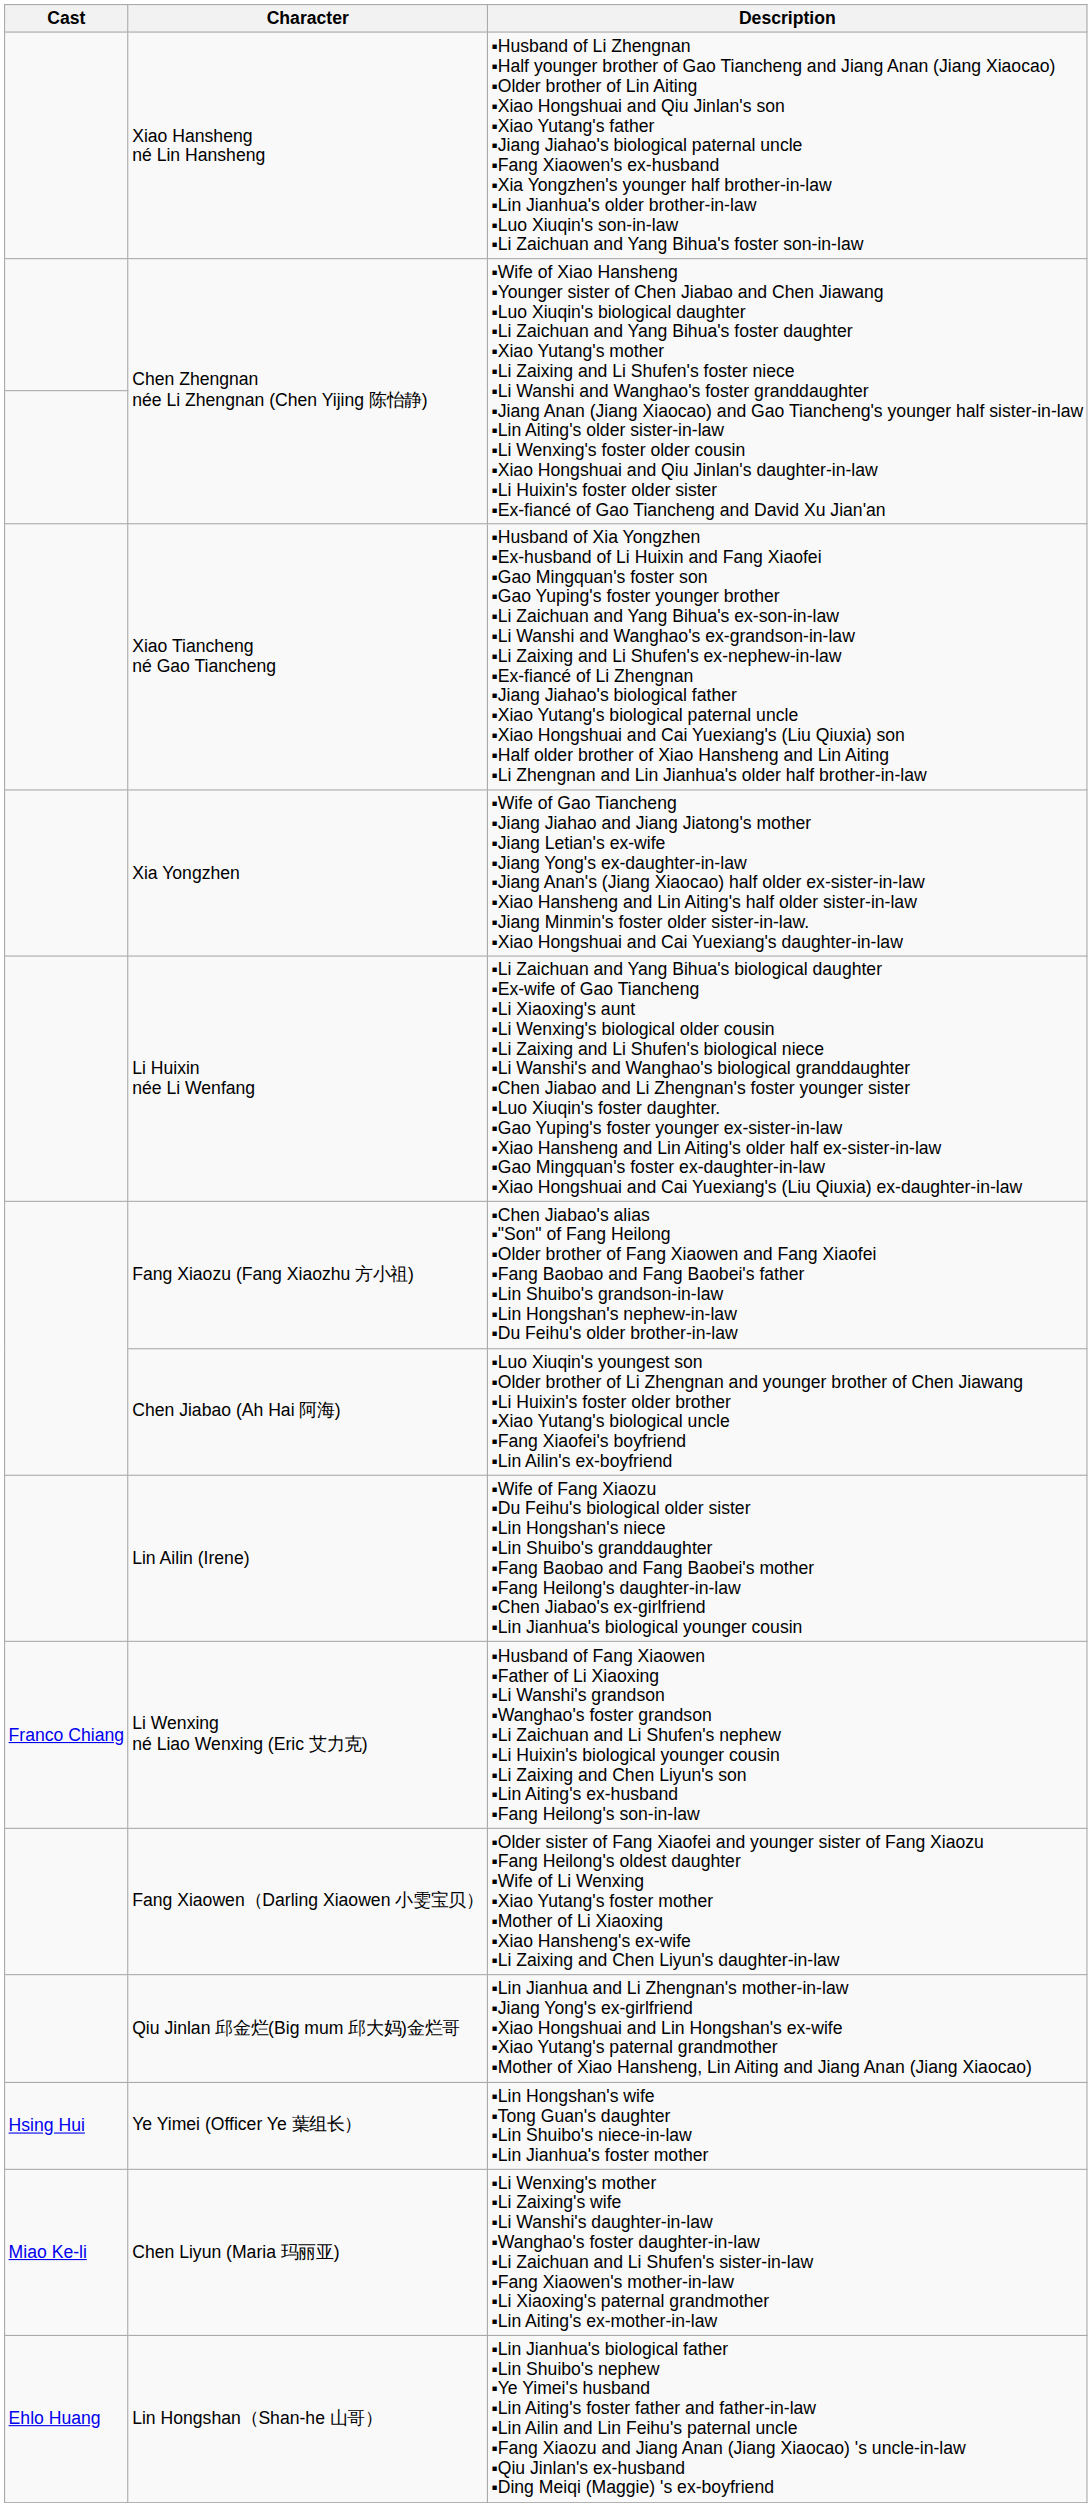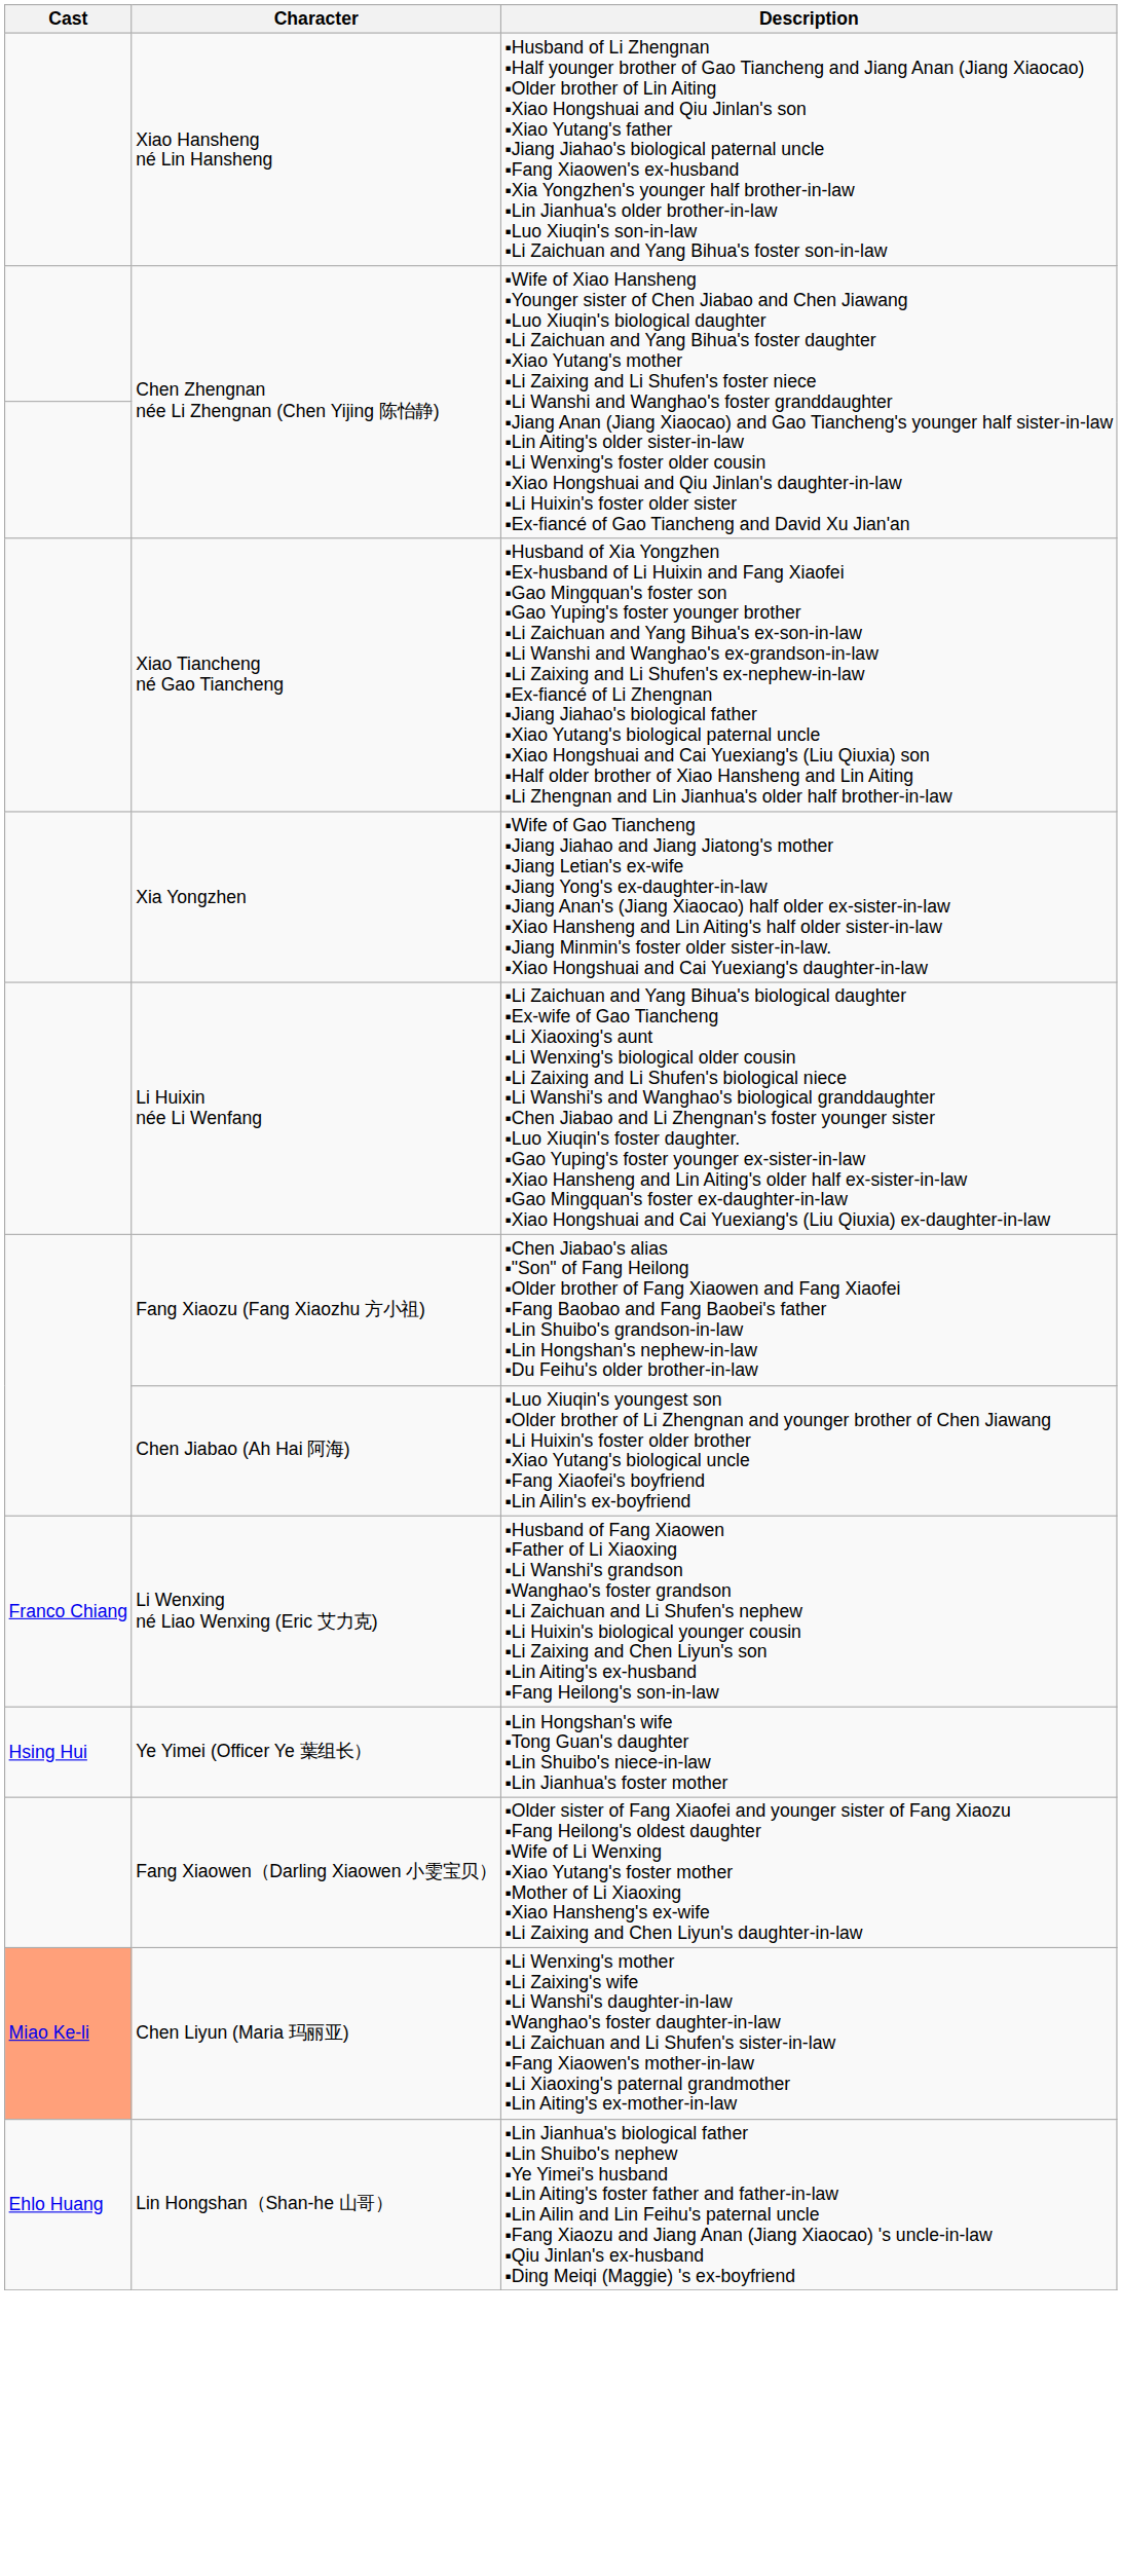- row: Lin Ailin (Irene) | ▪Wife of Fang Xiaozu ▪Du Feihu's biological older sister ▪Lin Hongshan's niece ▪Lin Shuibo's granddaughter ▪Fang Baobao and Fang Baobei's mother ▪Fang Heilong's daughter-in-law ▪Chen Jiabao's ex-girlfriend ▪Lin Jianhua's biological younger cousin
rows swapped: Fang Xiaowen（Darling Xiaowen 小雯宝贝） <-> Ye Yimei (Officer Ye 葉组长）
- row: Qiu Jinlan 邱金烂(Big mum 邱大妈)金烂哥 | ▪Lin Jianhua and Li Zhengnan's mother-in-law ▪Jiang Yong's ex-girlfriend ▪Xiao Hongshuai and Lin Hongshan's ex-wife ▪Xiao Yutang's paternal grandmother ▪Mother of Xiao Hansheng, Lin Aiting and Jiang Anan (Jiang Xiaocao)
Chen Liyun (Maria 玛丽亚) | Cast: no background -> lightsalmon background
